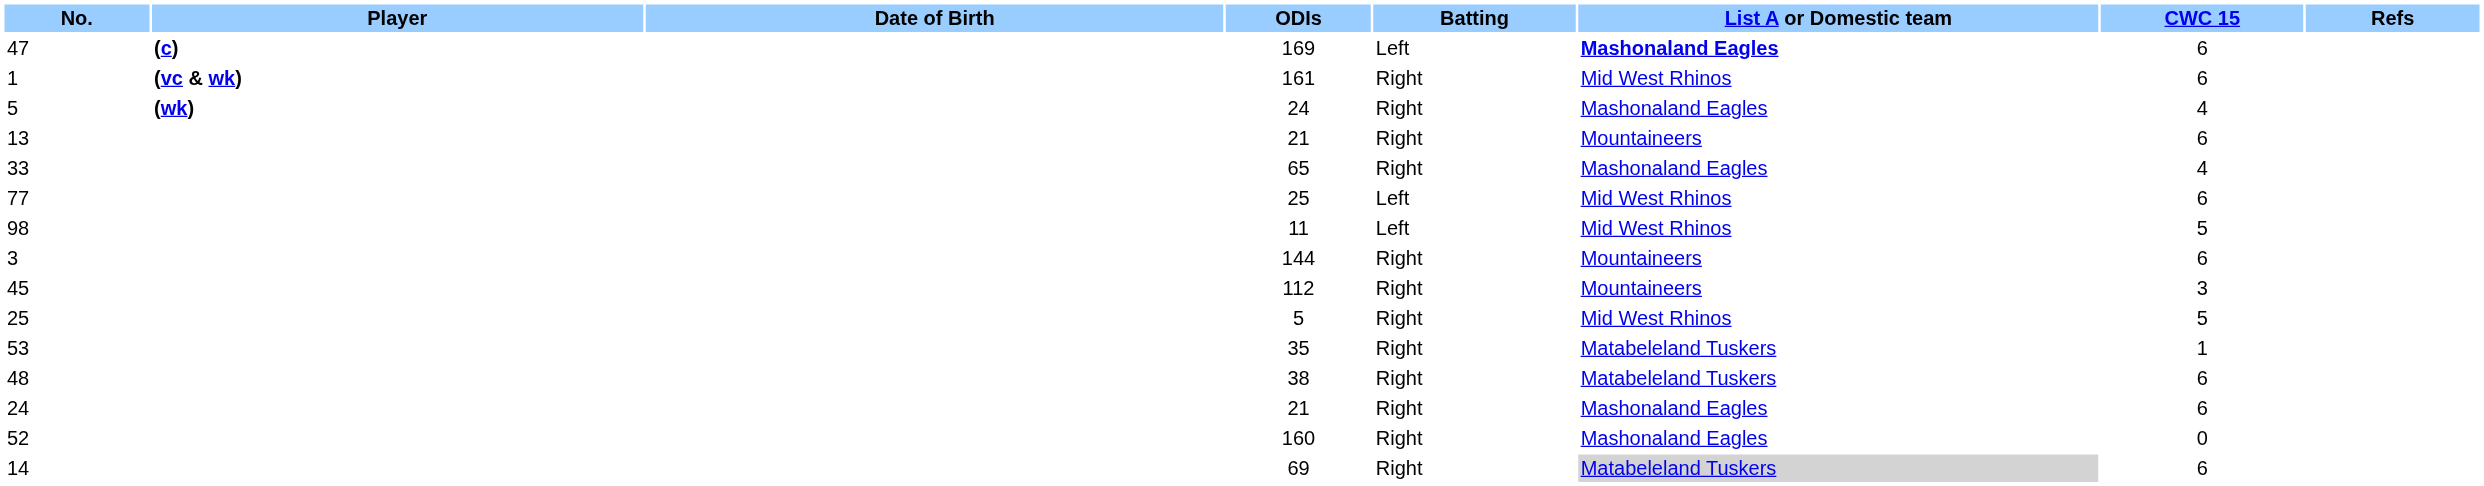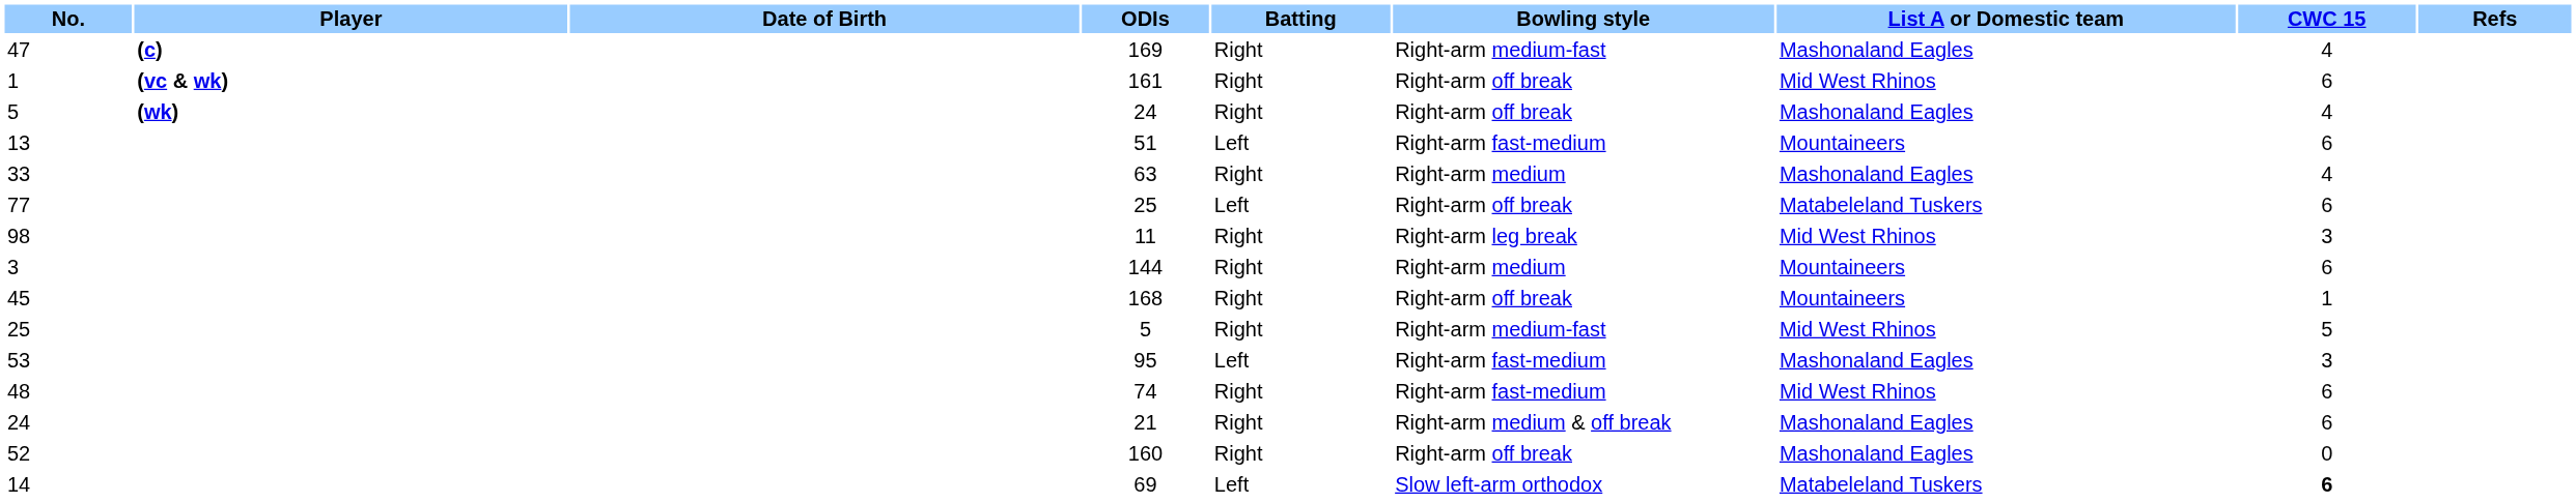+ column: Bowling style | Right-arm medium-fast | Right-arm off break | Right-arm off break | Right-arm fast-medium | Right-arm medium | Right-arm off break | Right-arm leg break | Right-arm medium | Right-arm off break | Right-arm medium-fast | Right-arm fast-medium | Right-arm fast-medium | Right-arm medium & off break | Right-arm off break | Slow left-arm orthodox
47 | Batting: Left -> Right
47 | List A or Domestic team: bold -> normal
47 | CWC 15: 6 -> 4
13 | ODIs: 21 -> 51
13 | Batting: Right -> Left
33 | ODIs: 65 -> 63
77 | List A or Domestic team: Mid West Rhinos -> Matabeleland Tuskers
98 | Batting: Left -> Right
98 | CWC 15: 5 -> 3
45 | ODIs: 112 -> 168
45 | CWC 15: 3 -> 1
53 | ODIs: 35 -> 95
53 | Batting: Right -> Left
53 | List A or Domestic team: Matabeleland Tuskers -> Mashonaland Eagles
53 | CWC 15: 1 -> 3
48 | ODIs: 38 -> 74
48 | List A or Domestic team: Matabeleland Tuskers -> Mid West Rhinos
14 | Batting: Right -> Left
14 | List A or Domestic team: lightgrey background -> no background
14 | CWC 15: normal -> bold
